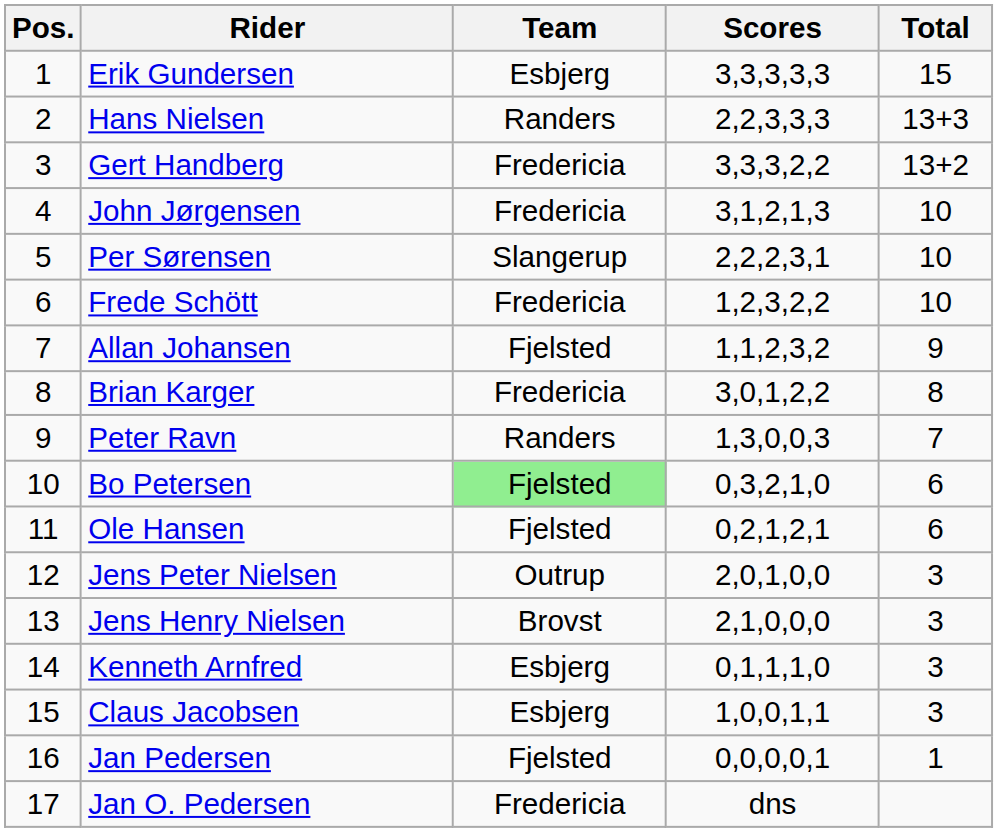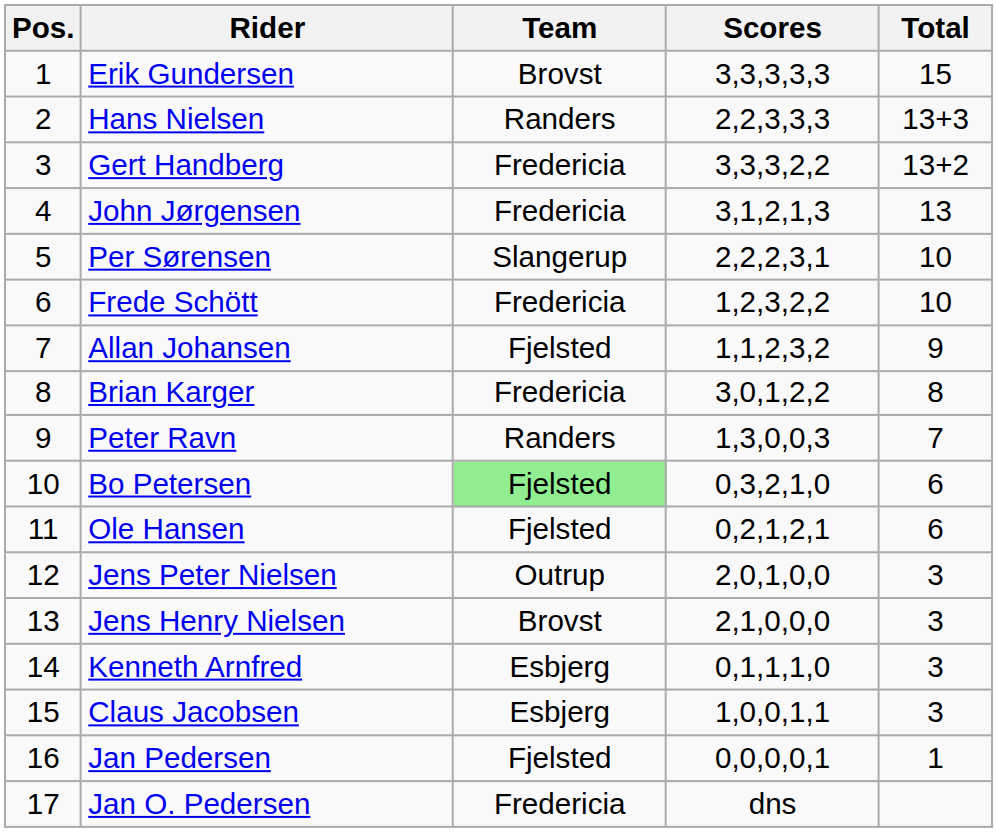Erik Gundersen | Team: Esbjerg -> Brovst
John Jørgensen | Total: 10 -> 13
